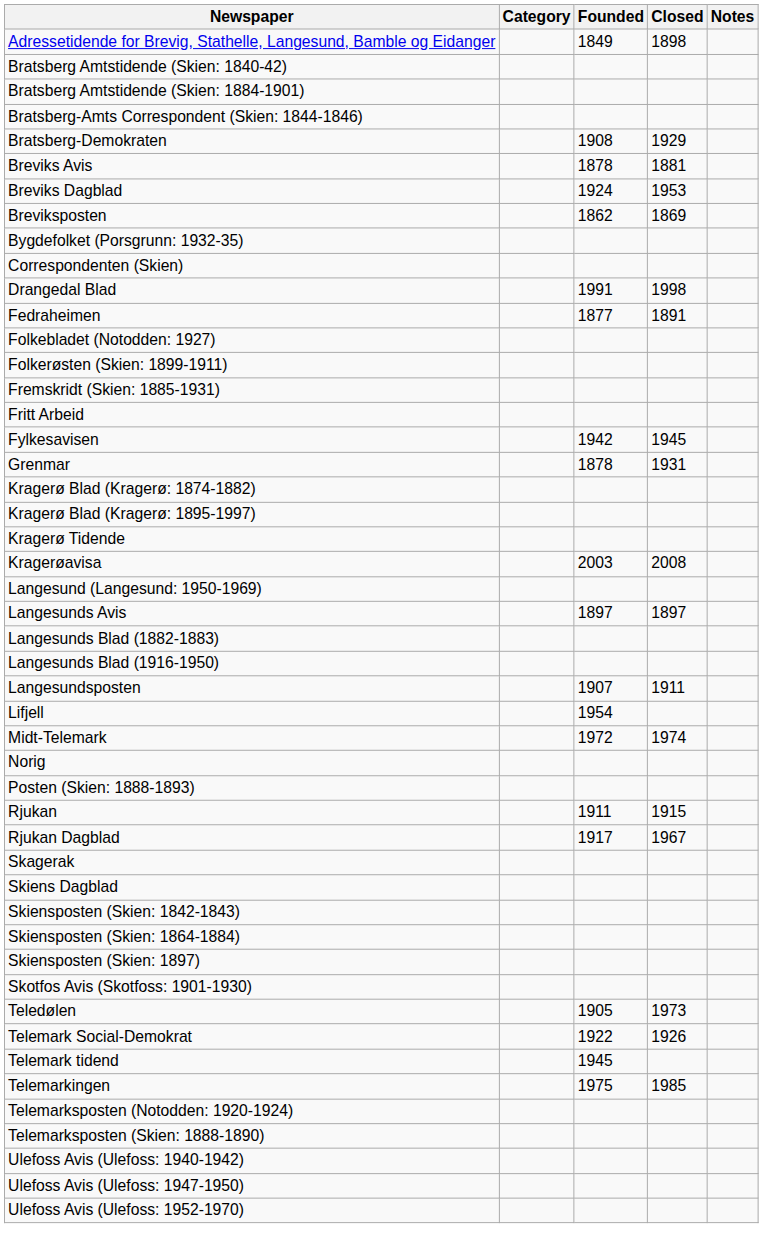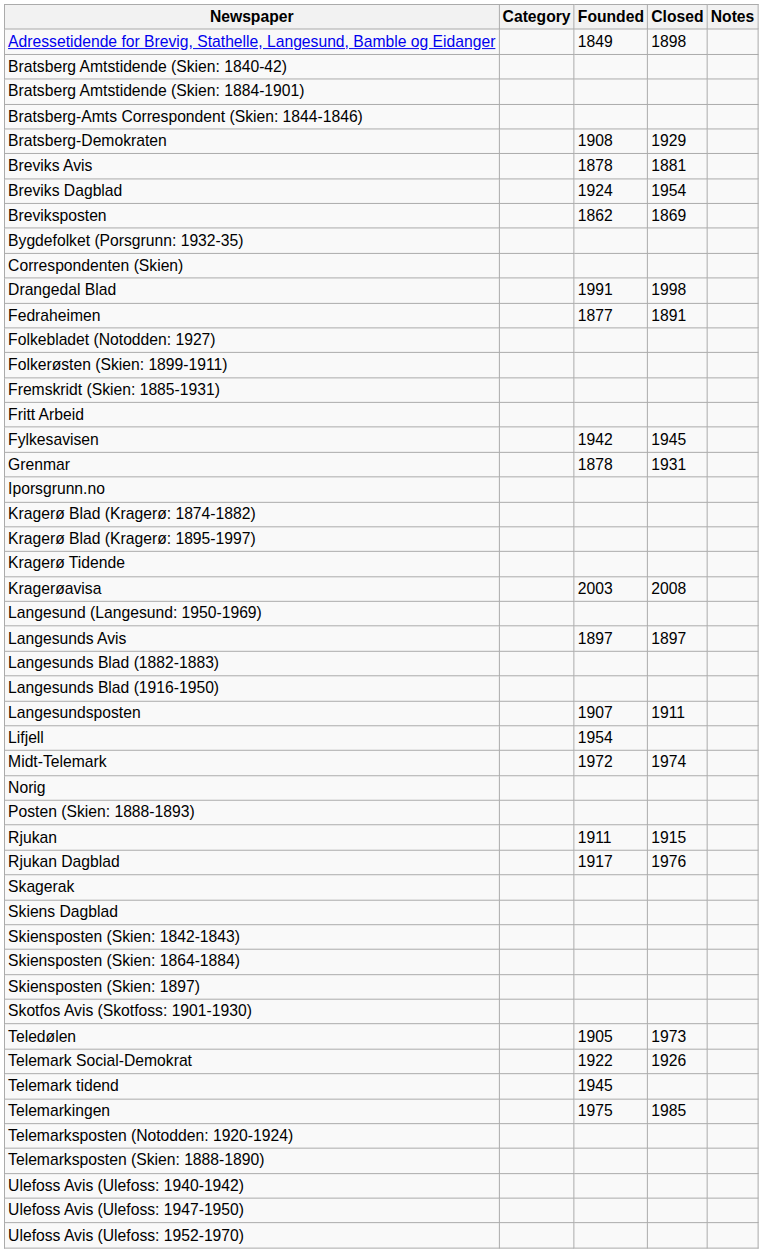Breviks Dagblad | Closed: 1953 -> 1954
+ row: Iporsgrunn.no
Rjukan Dagblad | Closed: 1967 -> 1976
